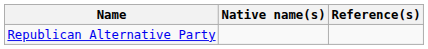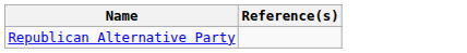- column: Native name(s)
